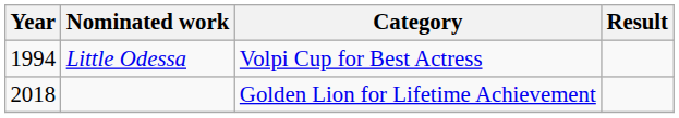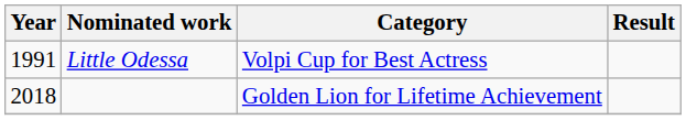Little Odessa | Year: 1994 -> 1991
